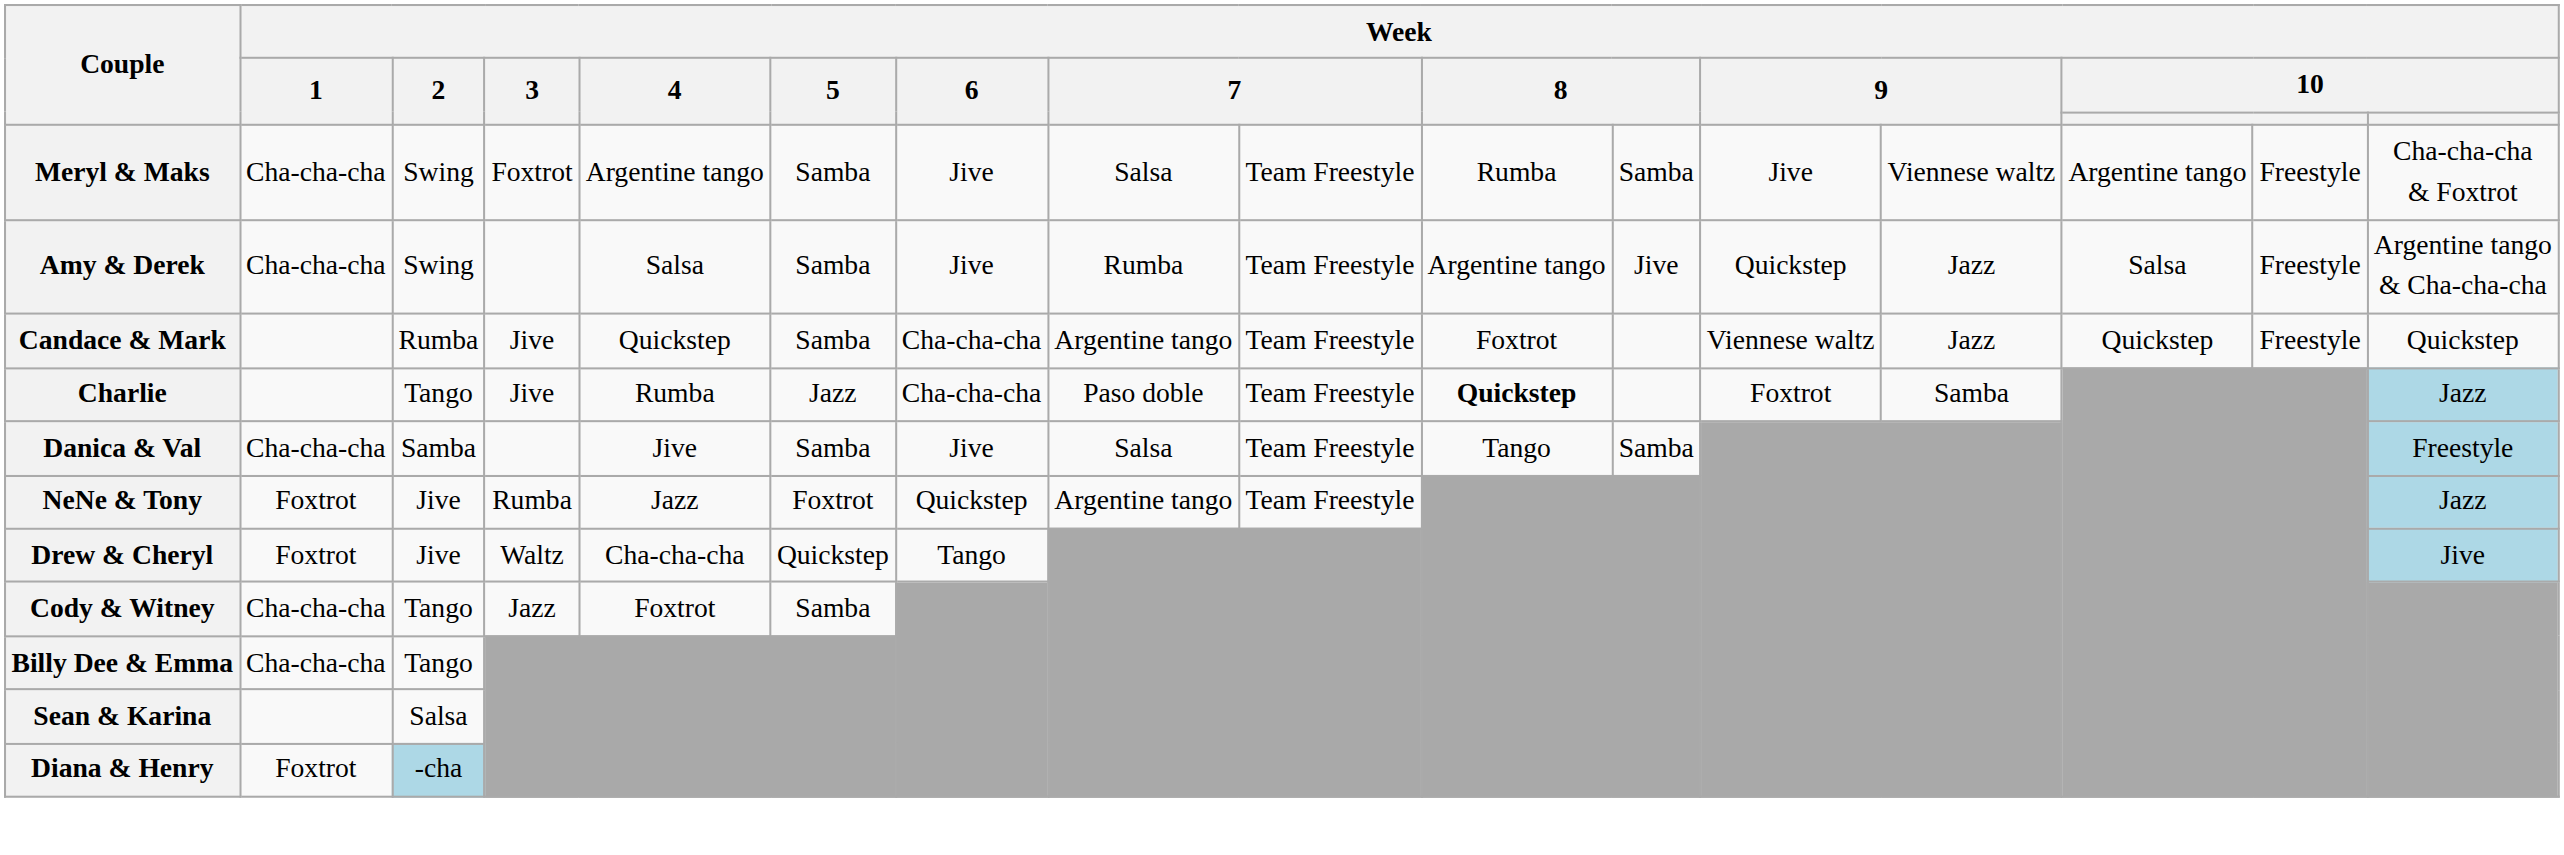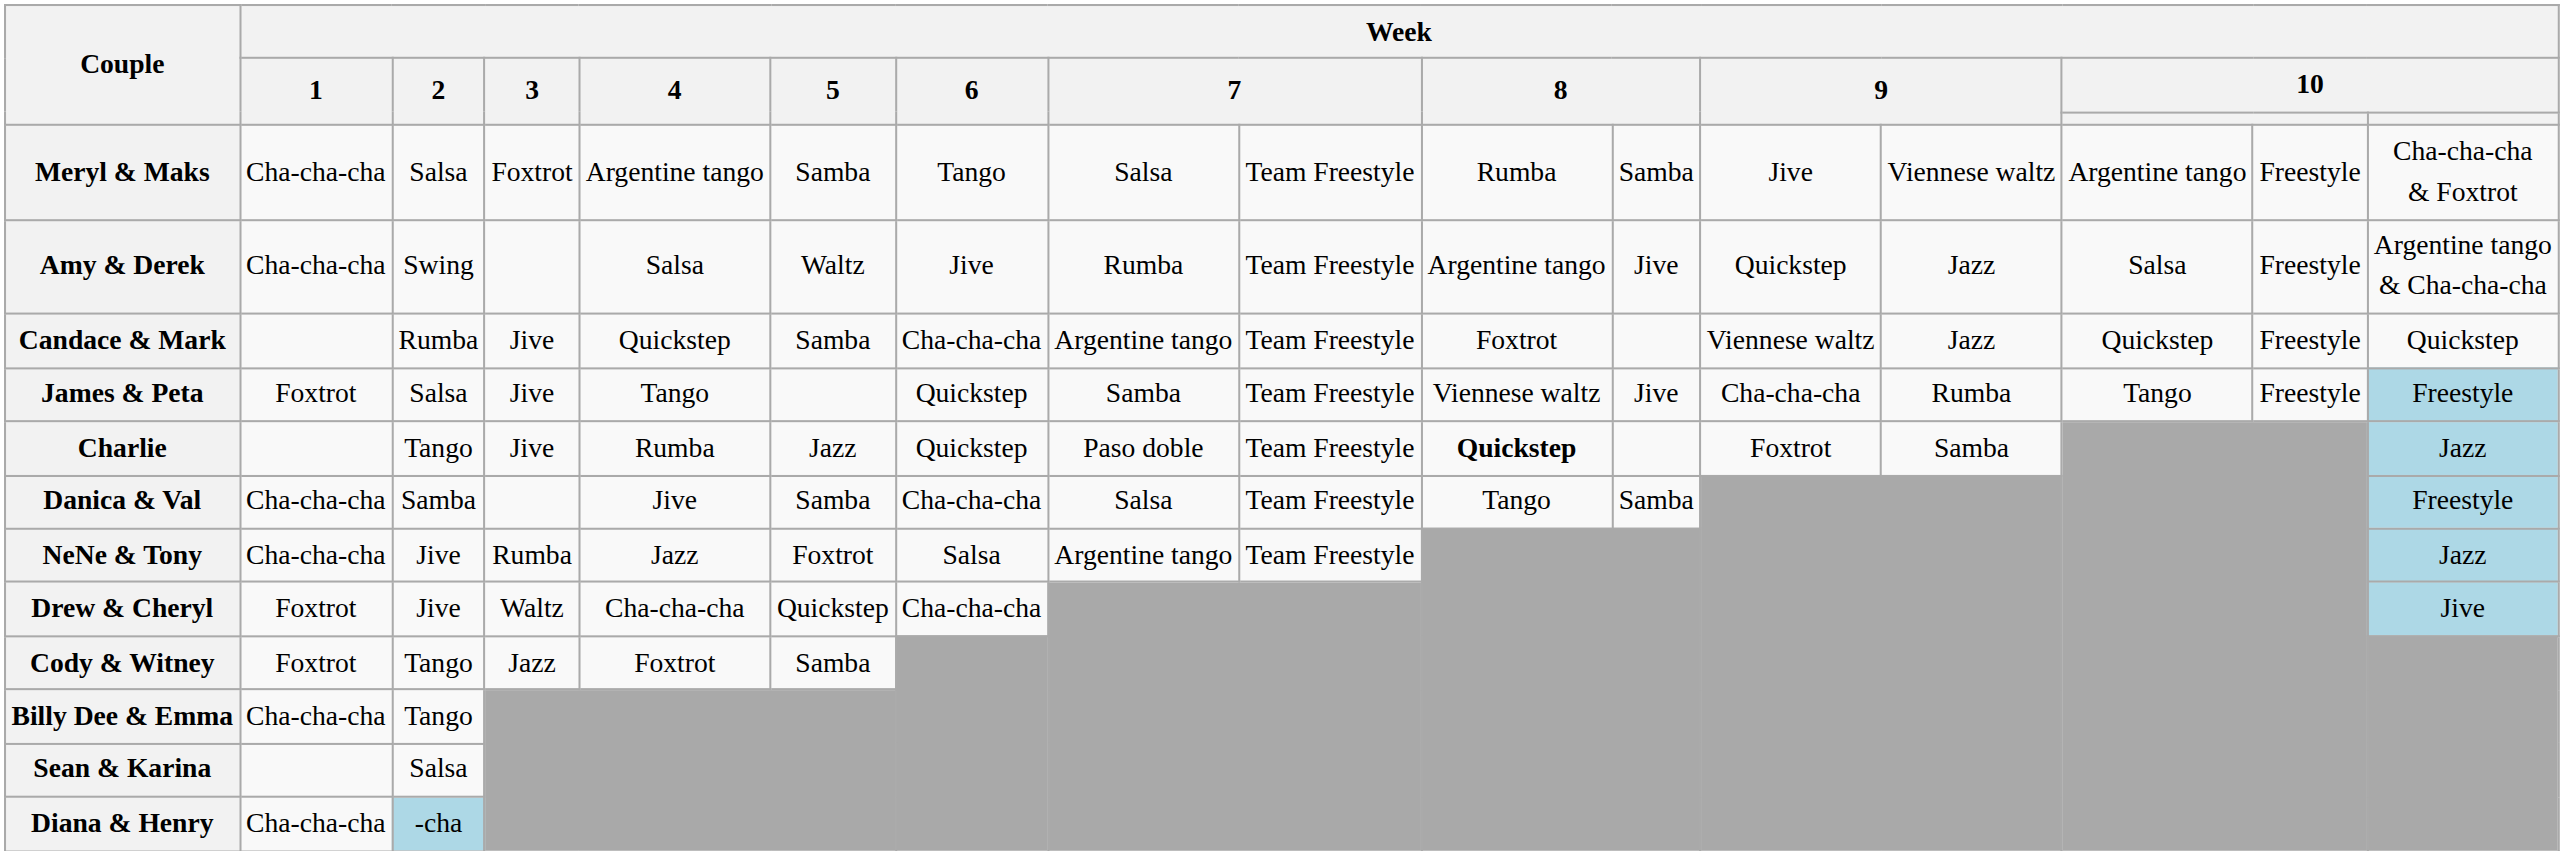Meryl & Maks | Week / 2: Swing -> Salsa
Meryl & Maks | Week / 6: Jive -> Tango
Amy & Derek | Week / 5: Samba -> Waltz
+ row: James & Peta | Foxtrot | Salsa | Jive | Tango | Quickstep | Samba | Team Freestyle | Viennese waltz | Jive | Cha-cha-cha | Rumba | Tango | Freestyle | Freestyle
Charlie | Week / 6: Cha-cha-cha -> Quickstep
Danica & Val | Week / 6: Jive -> Cha-cha-cha
NeNe & Tony | Week / 1: Foxtrot -> Cha-cha-cha
NeNe & Tony | Week / 6: Quickstep -> Salsa
Drew & Cheryl | Week / 6: Tango -> Cha-cha-cha
Cody & Witney | Week / 1: Cha-cha-cha -> Foxtrot
Diana & Henry | Week / 1: Foxtrot -> Cha-cha-cha
